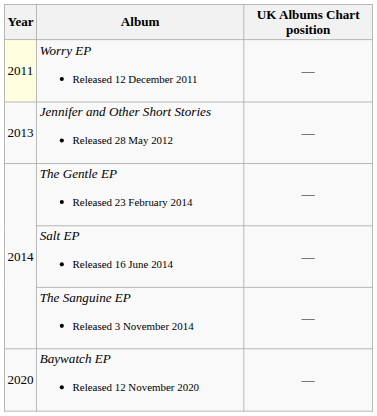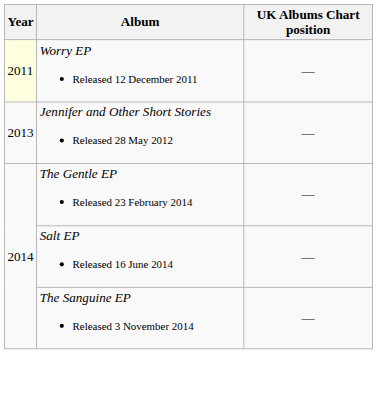- row: 2020 | Baywatch EP Released 12 November 2020 | —
